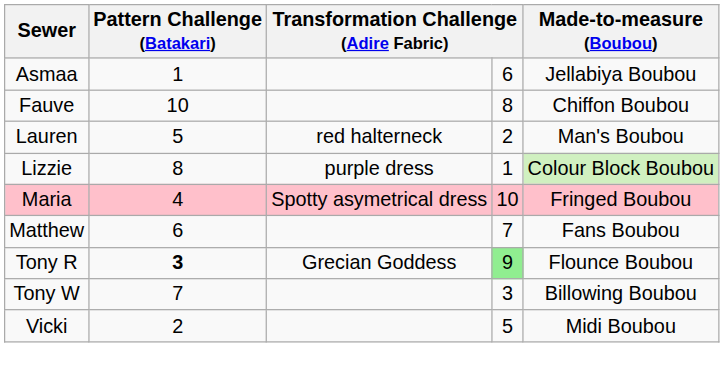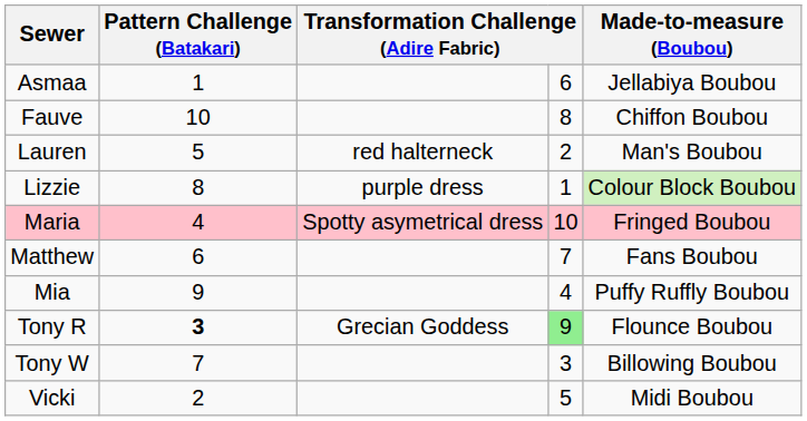+ row: Mia | 9 | 4 | Puffy Ruffly Boubou
